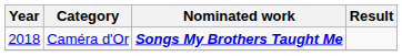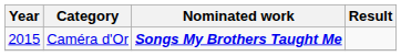Caméra d'Or | Year: 2018 -> 2015
